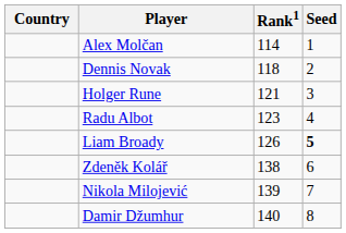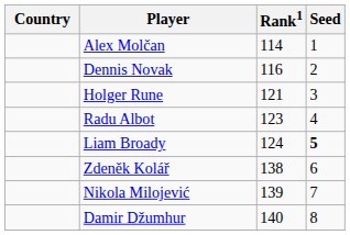Dennis Novak | Rank1: 118 -> 116
Liam Broady | Rank1: 126 -> 124
